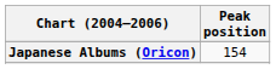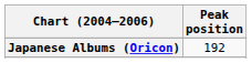Japanese Albums (Oricon) | Peak position: 154 -> 192
